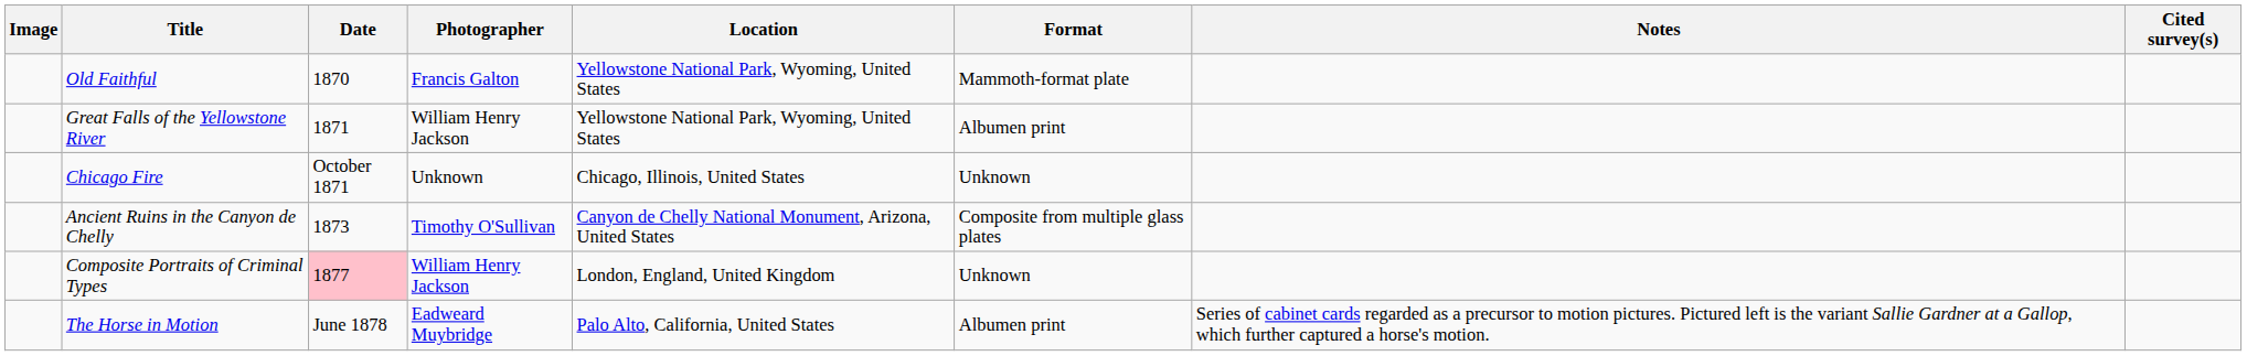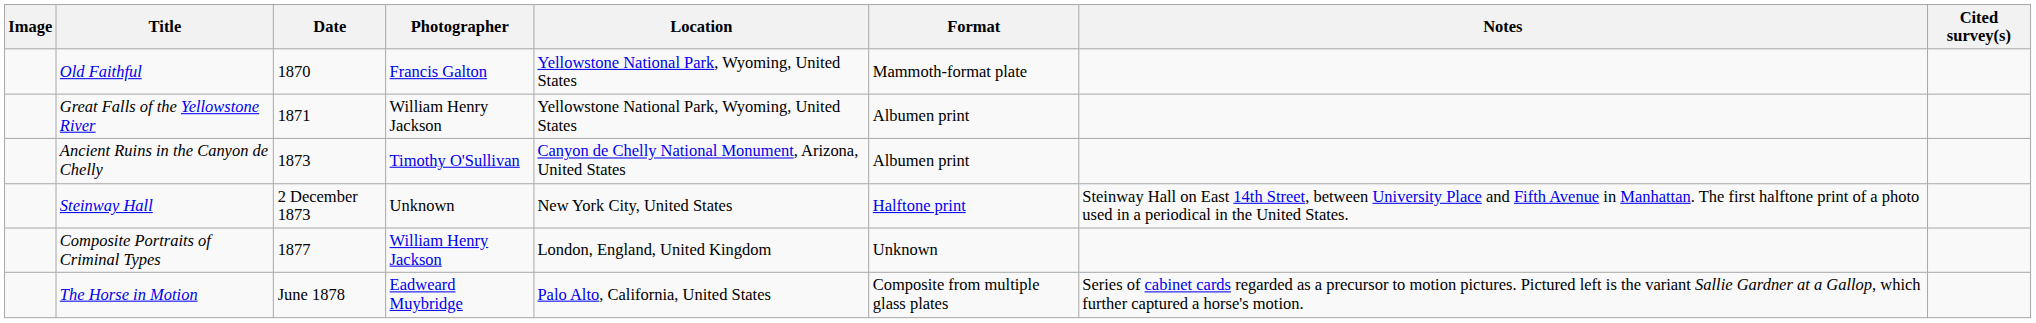- row: Chicago Fire | October 1871 | Unknown | Chicago, Illinois, United States | Unknown
Ancient Ruins in the Canyon de Chelly | Format: Composite from multiple glass plates -> Albumen print
+ row: Steinway Hall | 2 December 1873 | Unknown | New York City, United States | Halftone print | Steinway Hall on East 14th Street, between University Place and Fifth Avenue in Manhattan. The first halftone print of a photo used in a periodical in the United States.
Composite Portraits of Criminal Types | Date: pink background -> no background
The Horse in Motion | Format: Albumen print -> Composite from multiple glass plates
